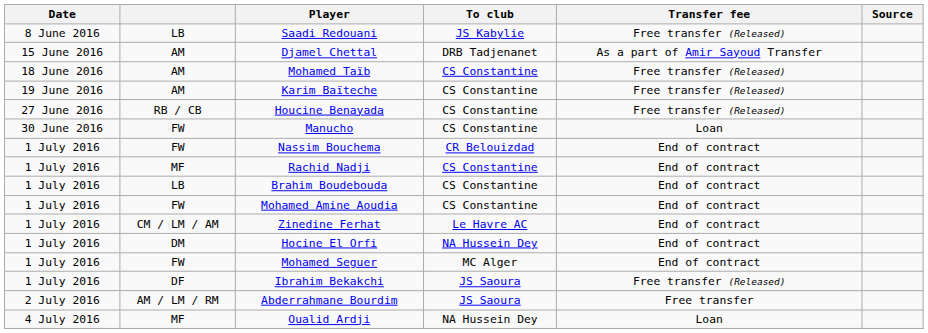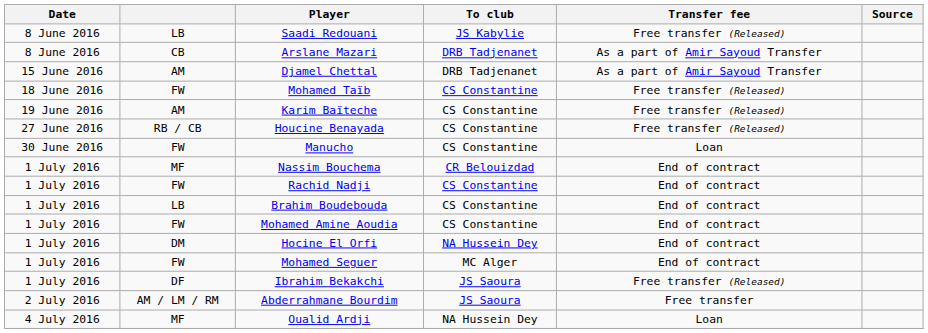+ row: 8 June 2016 | CB | Arslane Mazari | DRB Tadjenanet | As a part of Amir Sayoud Transfer
Mohamed Taïb | column 2: AM -> FW
Nassim Bouchema | column 2: FW -> MF
Rachid Nadji | column 2: MF -> FW
- row: 1 July 2016 | CM / LM / AM | Zinedine Ferhat | Le Havre AC | End of contract
